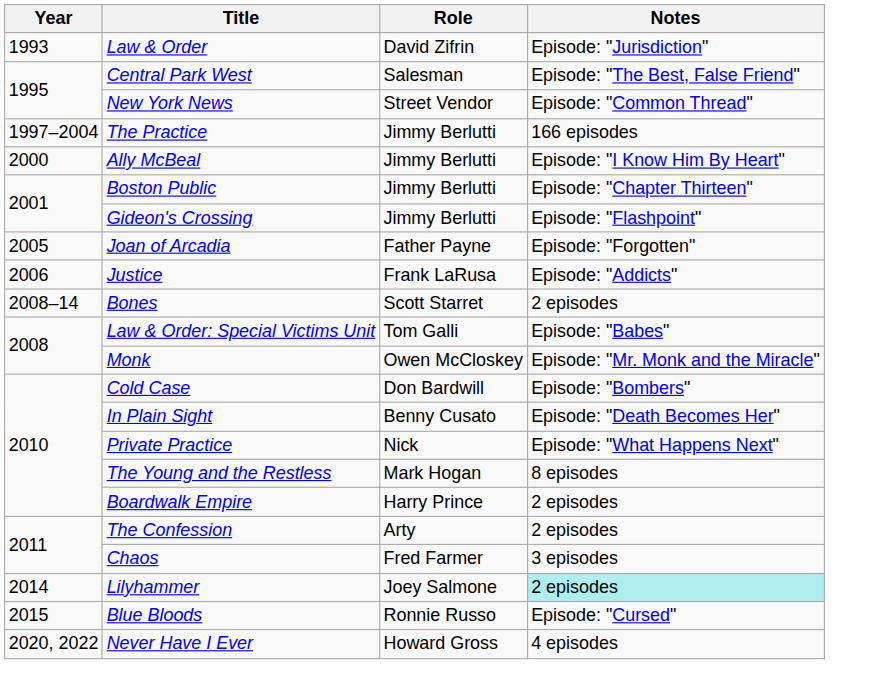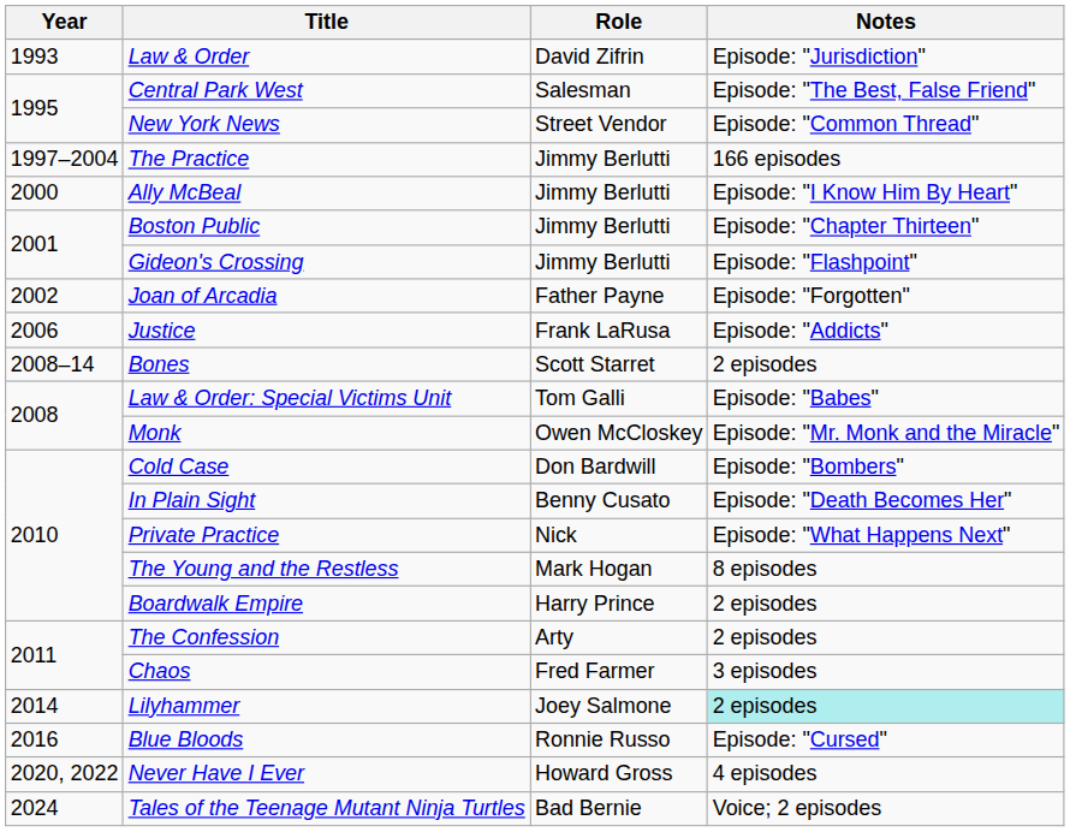Joan of Arcadia | Year: 2005 -> 2002
Blue Bloods | Year: 2015 -> 2016
+ row: 2024 | Tales of the Teenage Mutant Ninja Turtles | Bad Bernie | Voice; 2 episodes
